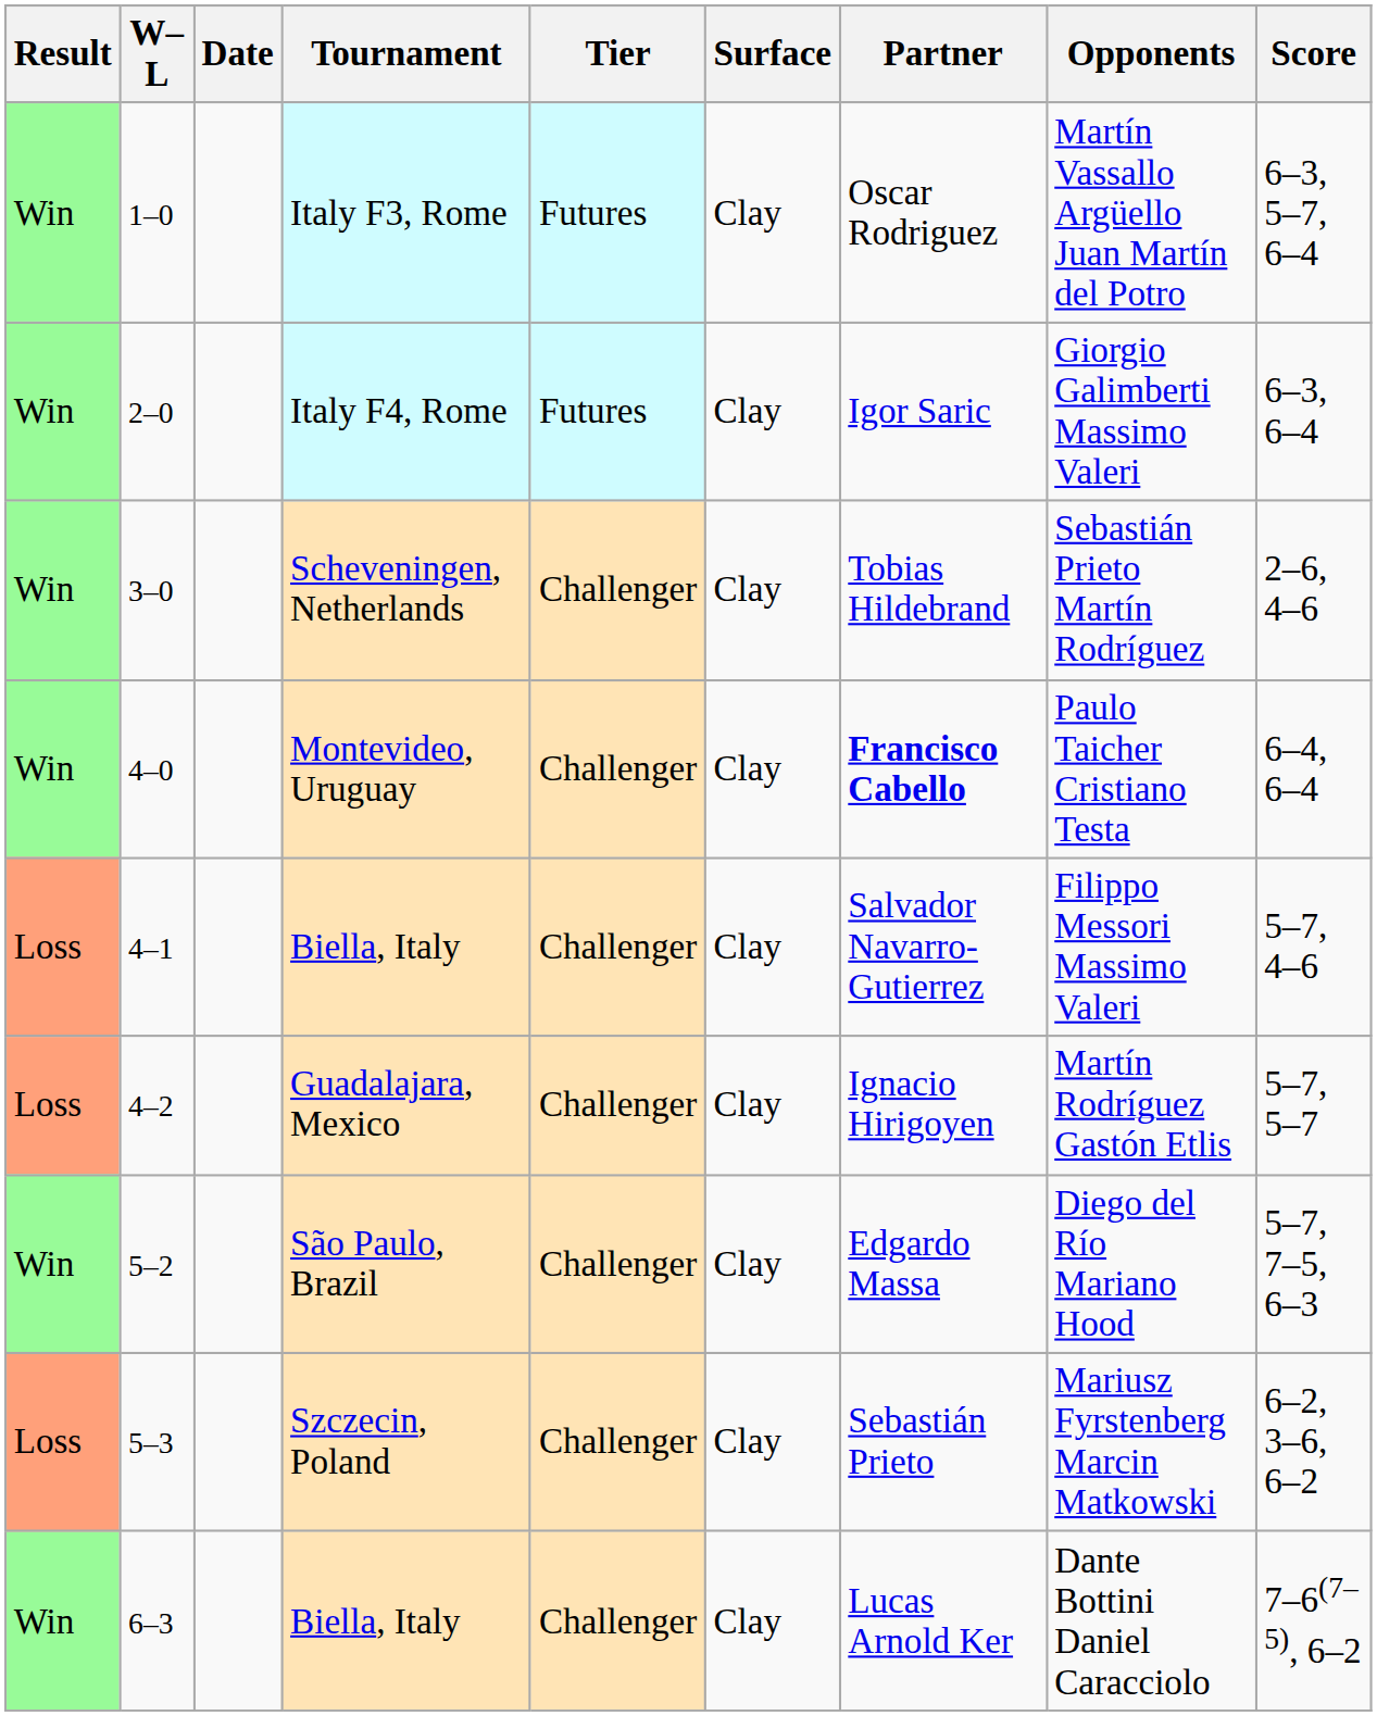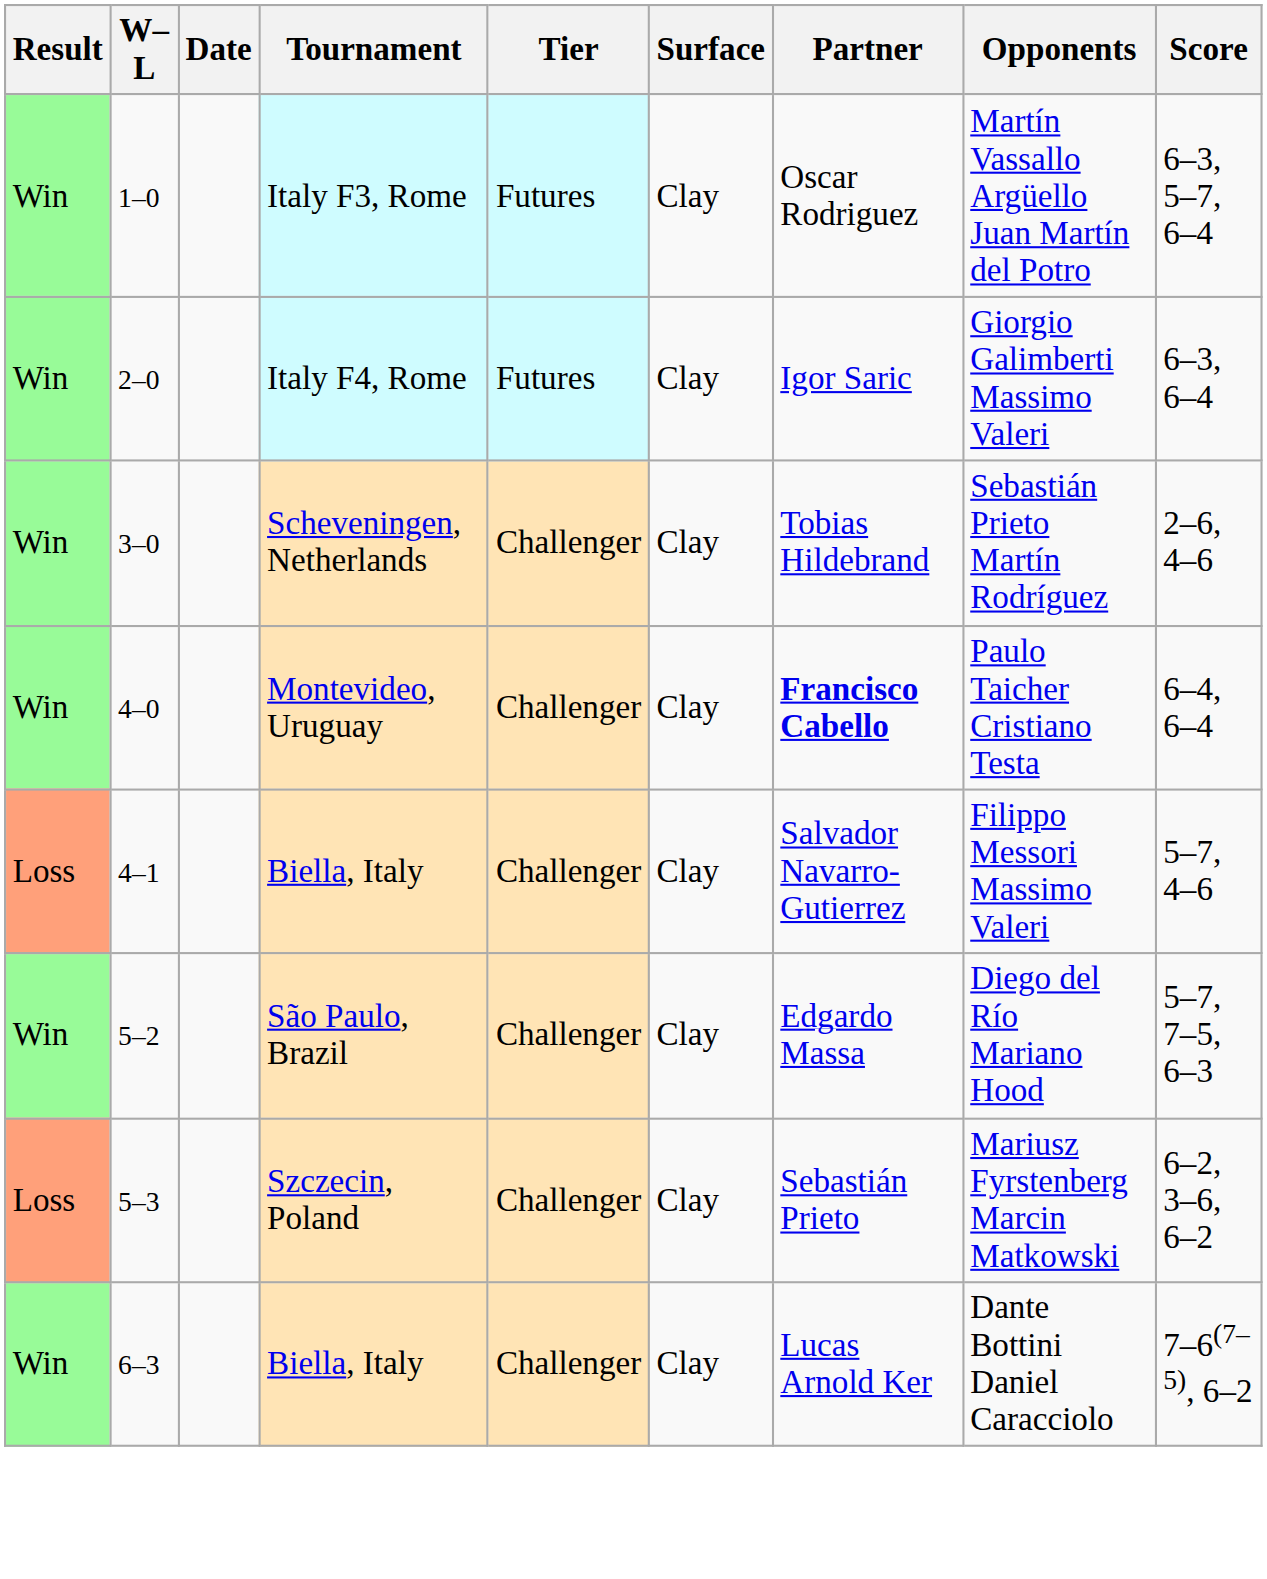- row: Loss | 4–2 | Guadalajara, Mexico | Challenger | Clay | Ignacio Hirigoyen | Martín Rodríguez Gastón Etlis | 5–7, 5–7
